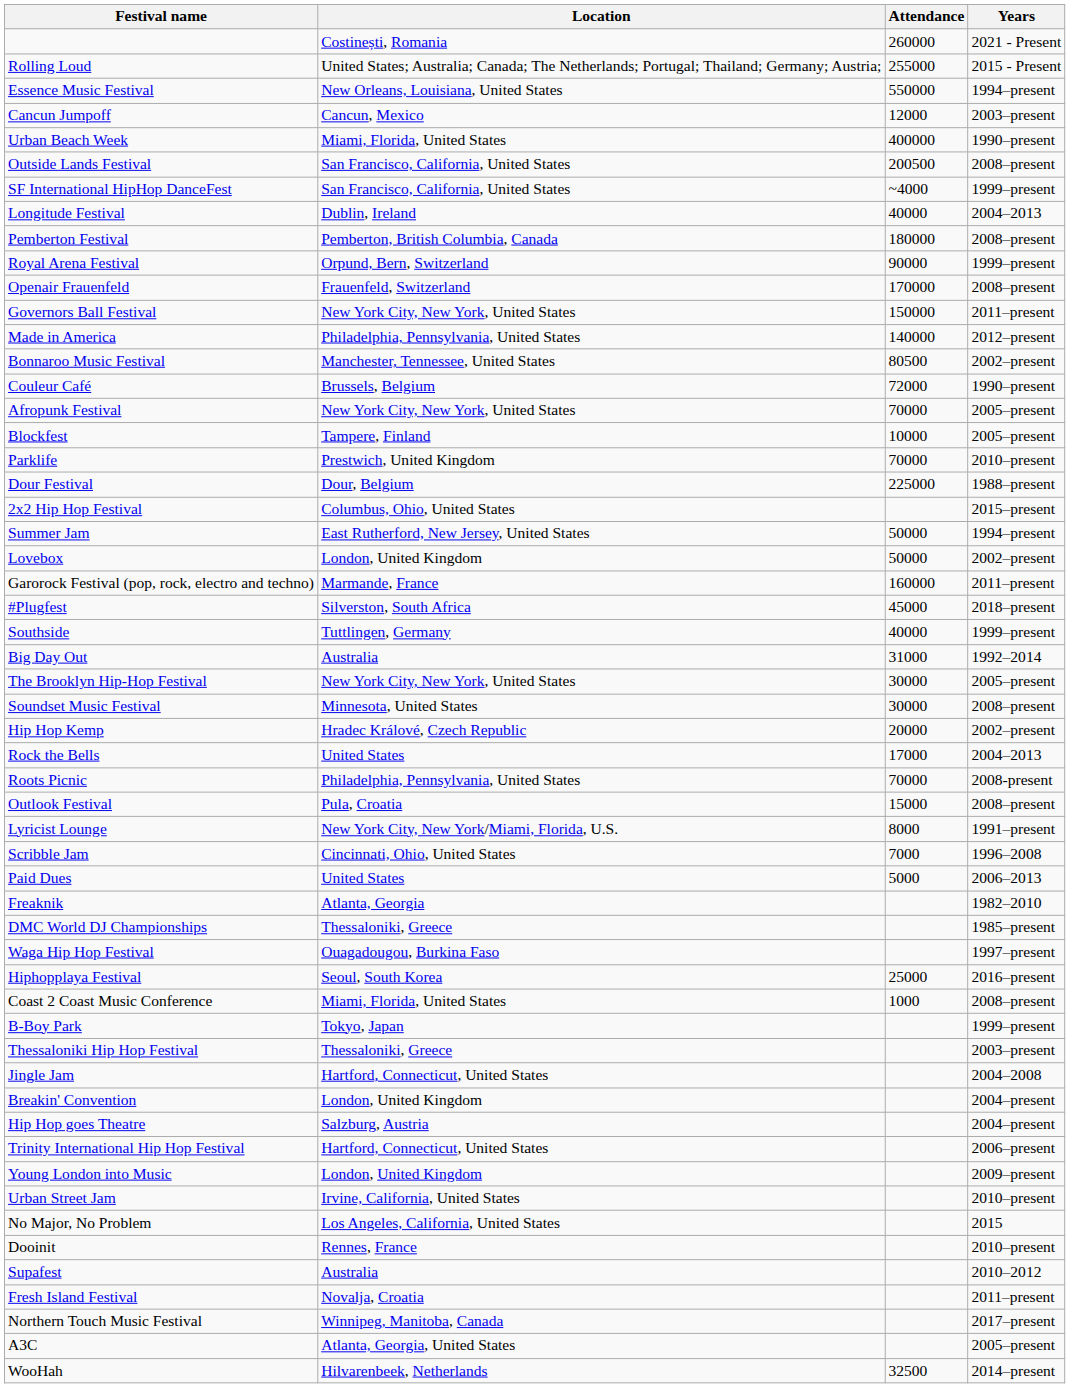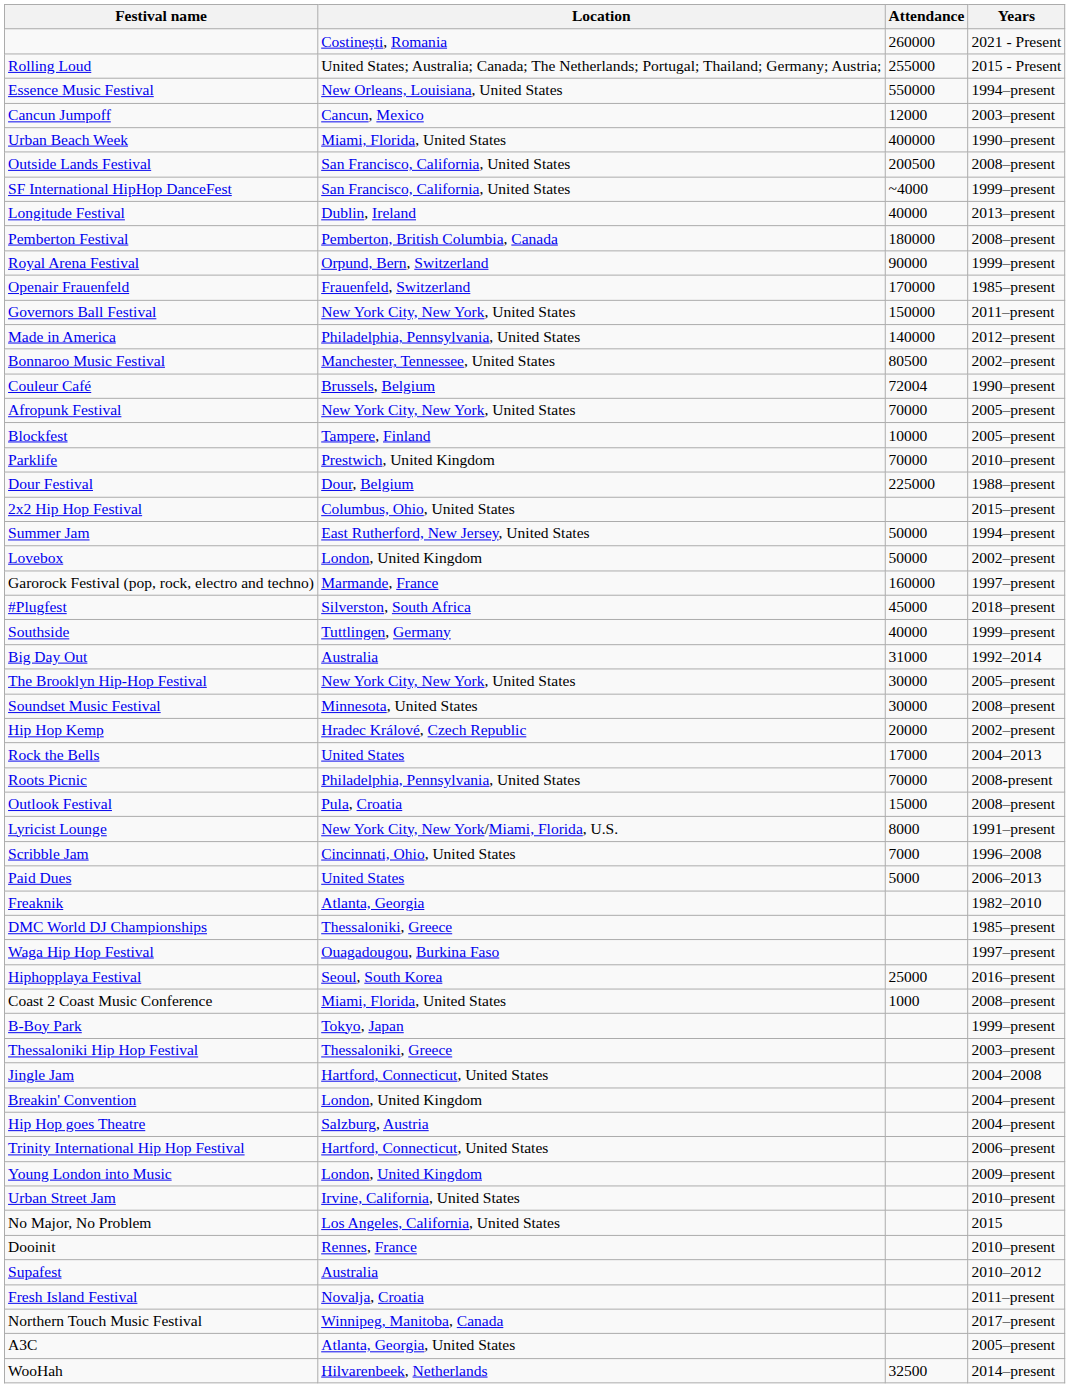Longitude Festival | Years: 2004–2013 -> 2013–present
Openair Frauenfeld | Years: 2008–present -> 1985–present
Couleur Café | Attendance: 72000 -> 72004
Garorock Festival (pop, rock, electro and techno) | Years: 2011–present -> 1997–present
